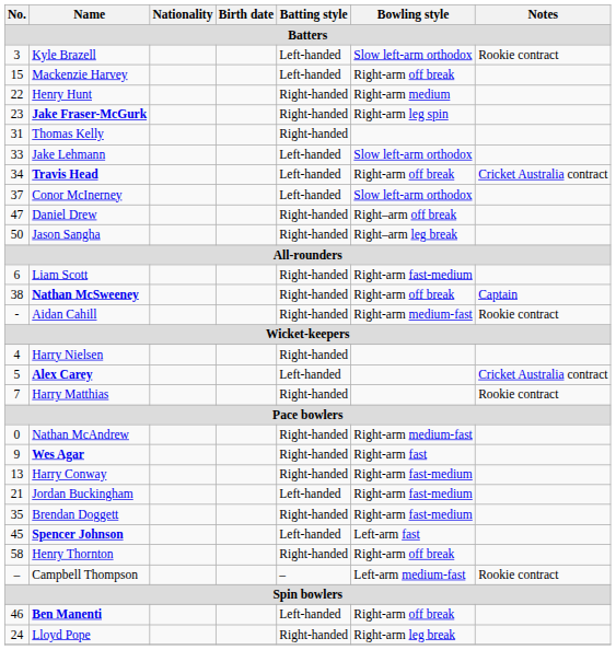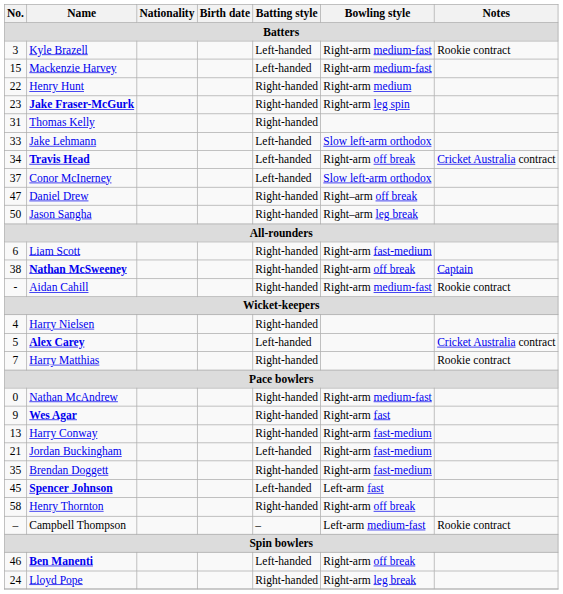Kyle Brazell | Bowling style: Slow left-arm orthodox -> Right-arm medium-fast
Mackenzie Harvey | Bowling style: Right-arm off break -> Right-arm medium-fast
